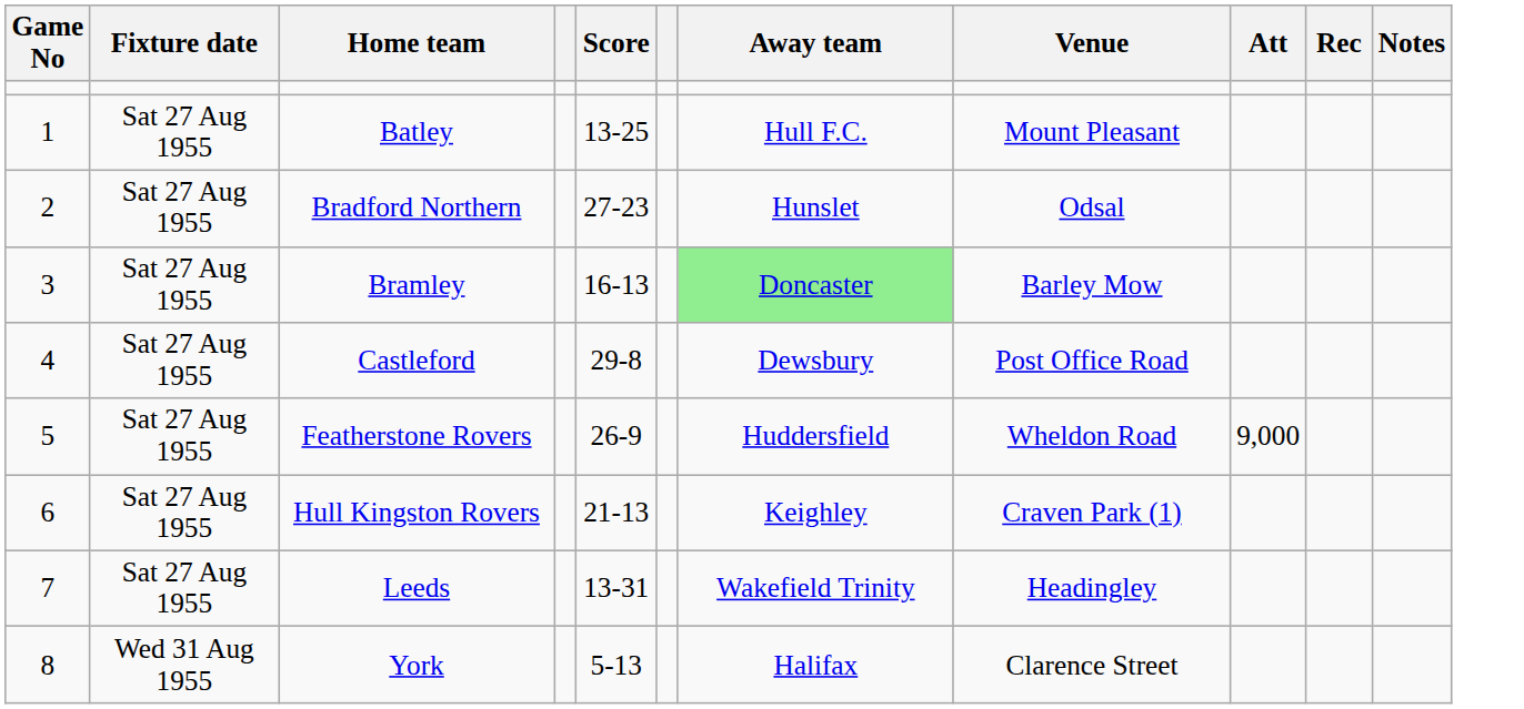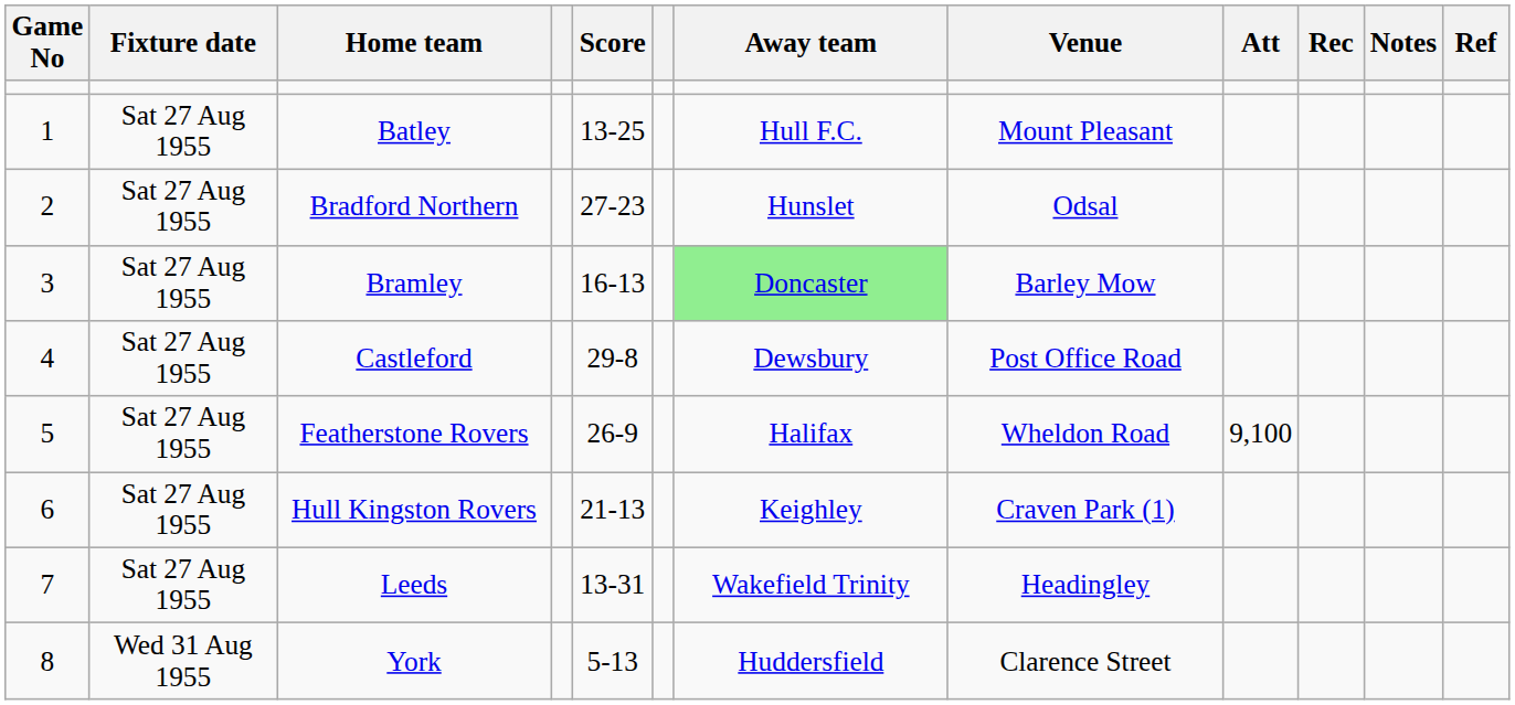+ column: Ref
Featherstone Rovers | Away team: Huddersfield -> Halifax
Featherstone Rovers | Att: 9,000 -> 9,100
York | Away team: Halifax -> Huddersfield
